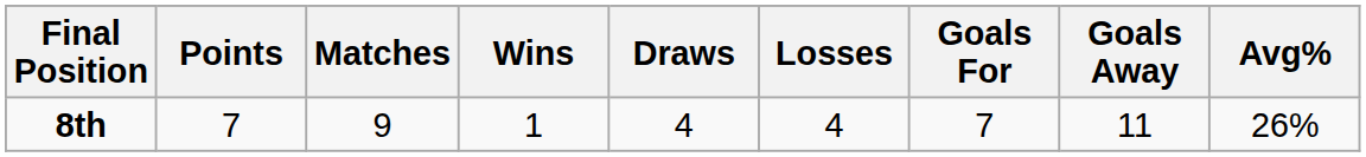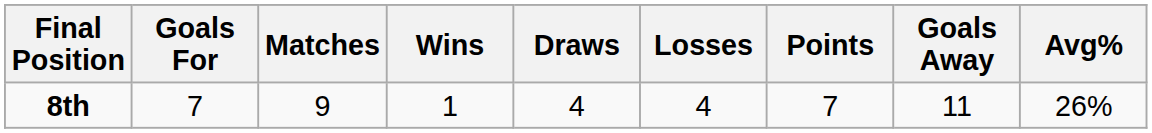columns swapped: Points <-> Goals For
